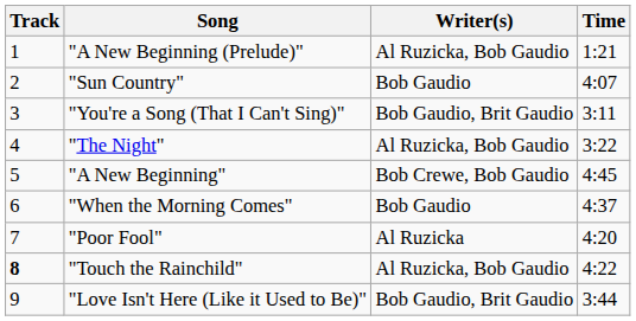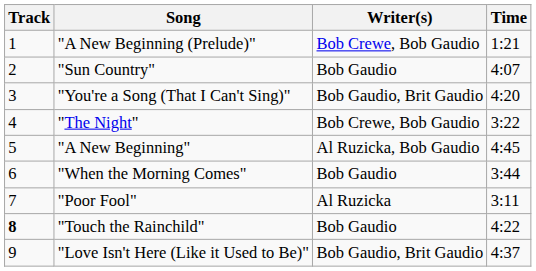"A New Beginning (Prelude)" | Writer(s): Al Ruzicka, Bob Gaudio -> Bob Crewe, Bob Gaudio
"You're a Song (That I Can't Sing)" | Time: 3:11 -> 4:20
"The Night" | Writer(s): Al Ruzicka, Bob Gaudio -> Bob Crewe, Bob Gaudio
"A New Beginning" | Writer(s): Bob Crewe, Bob Gaudio -> Al Ruzicka, Bob Gaudio
"When the Morning Comes" | Time: 4:37 -> 3:44
"Poor Fool" | Time: 4:20 -> 3:11
"Touch the Rainchild" | Writer(s): Al Ruzicka, Bob Gaudio -> Bob Gaudio
"Love Isn't Here (Like it Used to Be)" | Time: 3:44 -> 4:37
